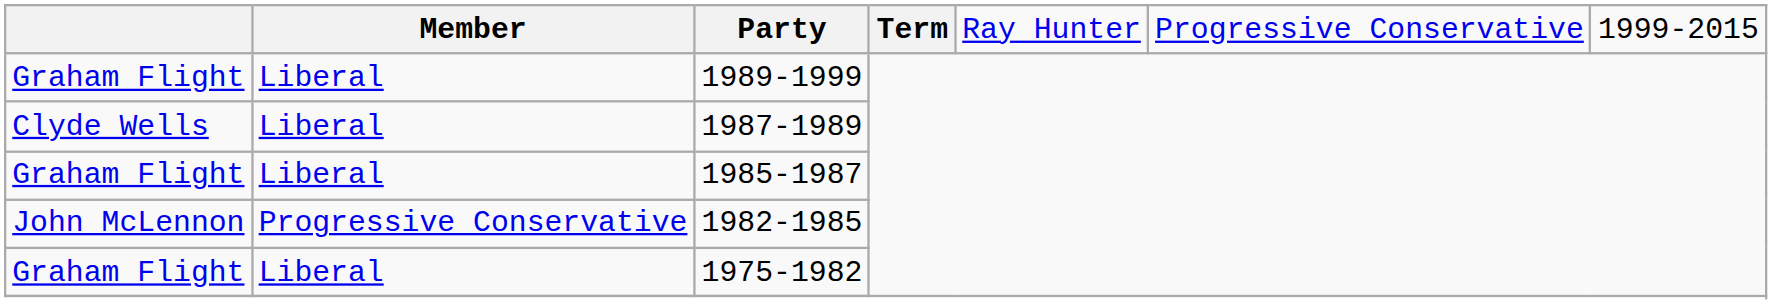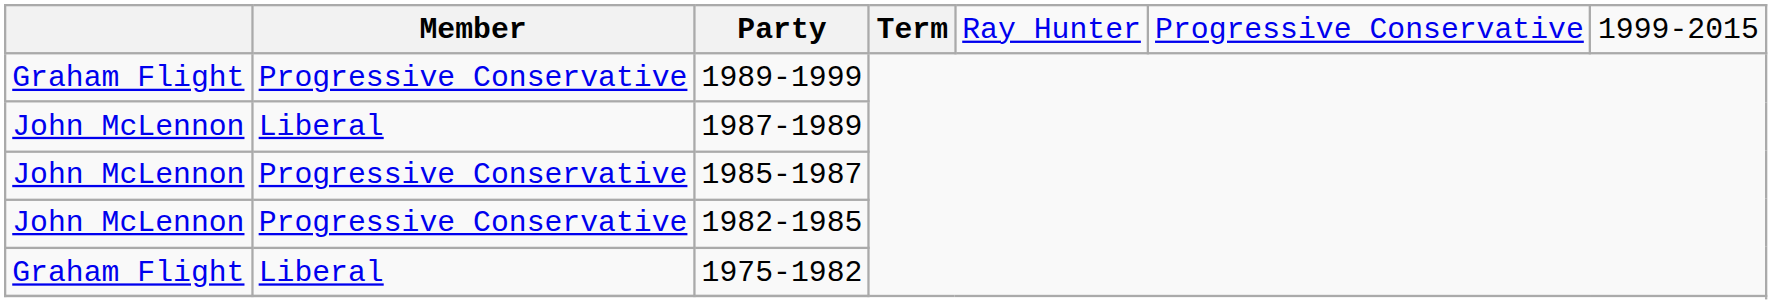1989-1999 | column 2: Liberal -> Progressive Conservative
1987-1989 | column 1: Clyde Wells -> John McLennon
1985-1987 | column 1: Graham Flight -> John McLennon
1985-1987 | column 2: Liberal -> Progressive Conservative
